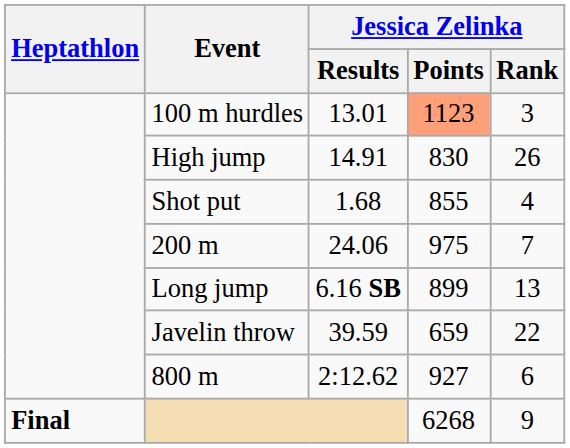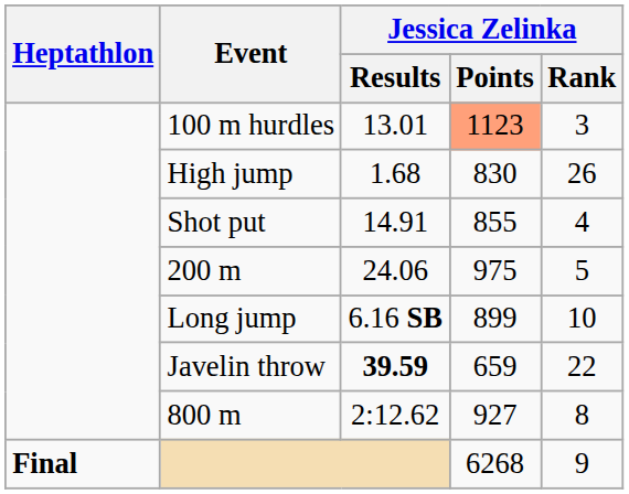High jump | Jessica Zelinka / Results: 14.91 -> 1.68
Shot put | Jessica Zelinka / Results: 1.68 -> 14.91
200 m | Jessica Zelinka / Rank: 7 -> 5
Long jump | Jessica Zelinka / Rank: 13 -> 10
Javelin throw | Jessica Zelinka / Results: normal -> bold
800 m | Jessica Zelinka / Rank: 6 -> 8
